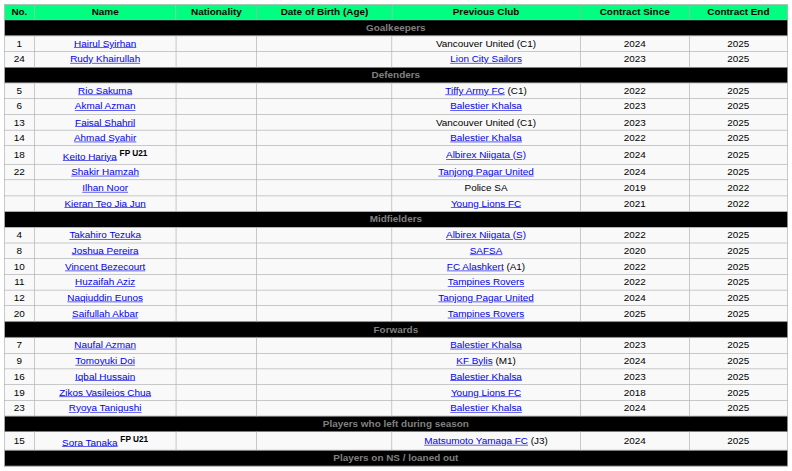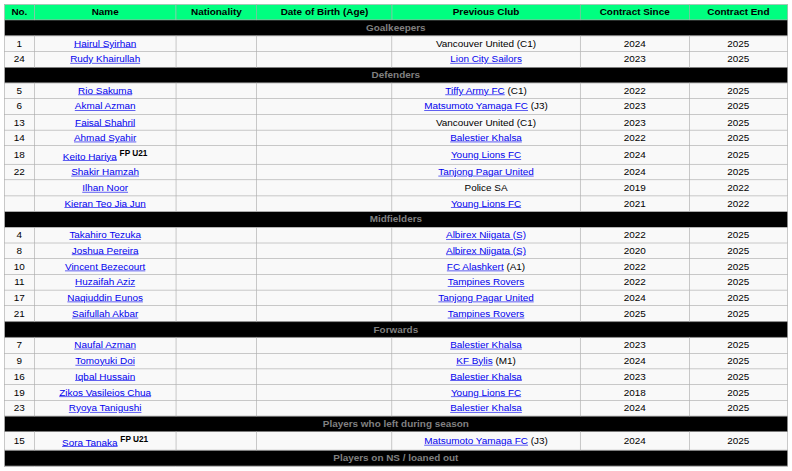Akmal Azman | Previous Club: Balestier Khalsa -> Matsumoto Yamaga FC (J3)
Keito Hariya FP U21 | Previous Club: Albirex Niigata (S) -> Young Lions FC
Joshua Pereira | Previous Club: SAFSA -> Albirex Niigata (S)
Naqiuddin Eunos | No.: 12 -> 17
Saifullah Akbar | No.: 20 -> 21
